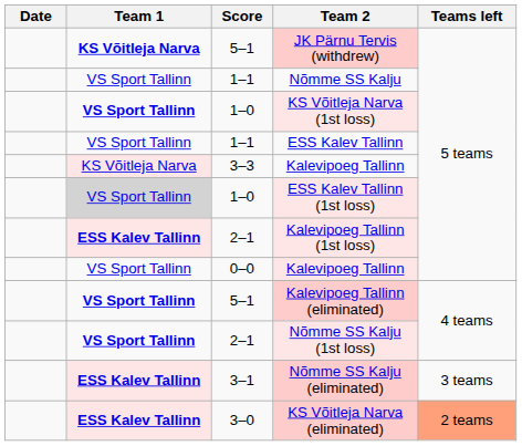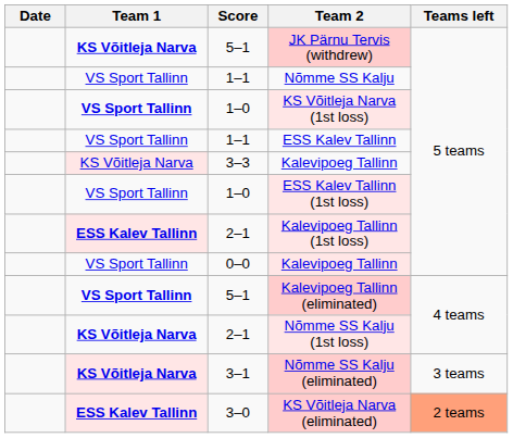ESS Kalev Tallinn (1st loss) | Team 1: lightgrey background -> no background
Nõmme SS Kalju (1st loss) | Team 1: VS Sport Tallinn -> KS Võitleja Narva
Nõmme SS Kalju (eliminated) | Team 1: ESS Kalev Tallinn -> KS Võitleja Narva
